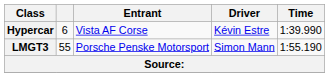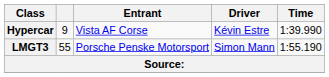Hypercar | column 2: 6 -> 9
